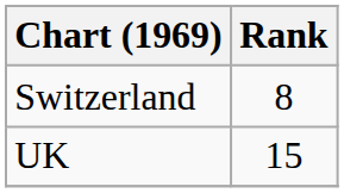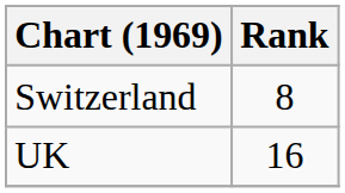UK | Rank: 15 -> 16
